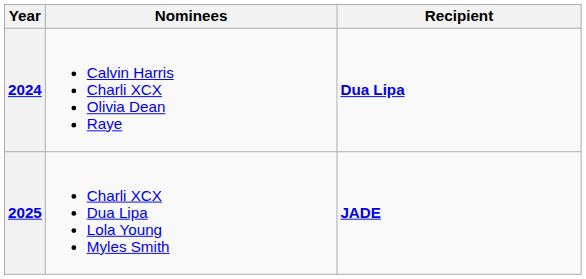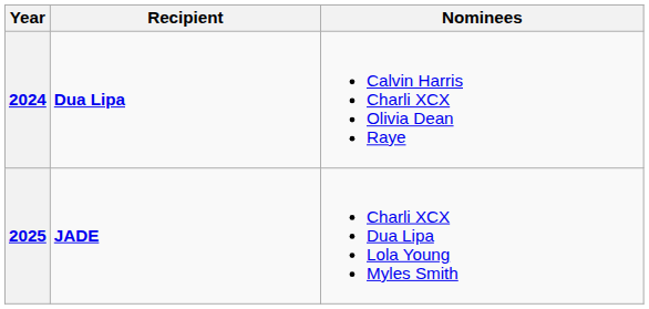columns swapped: Recipient <-> Nominees
